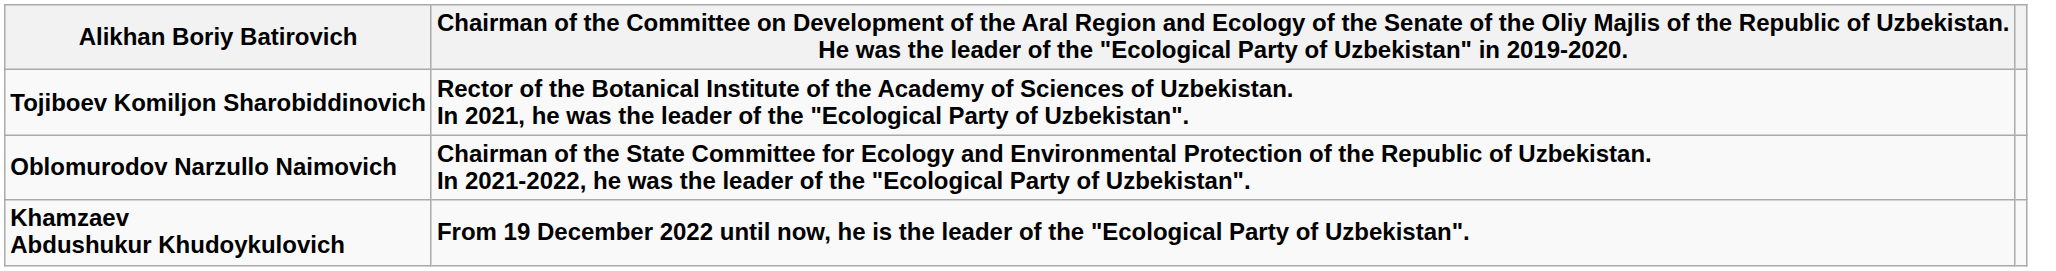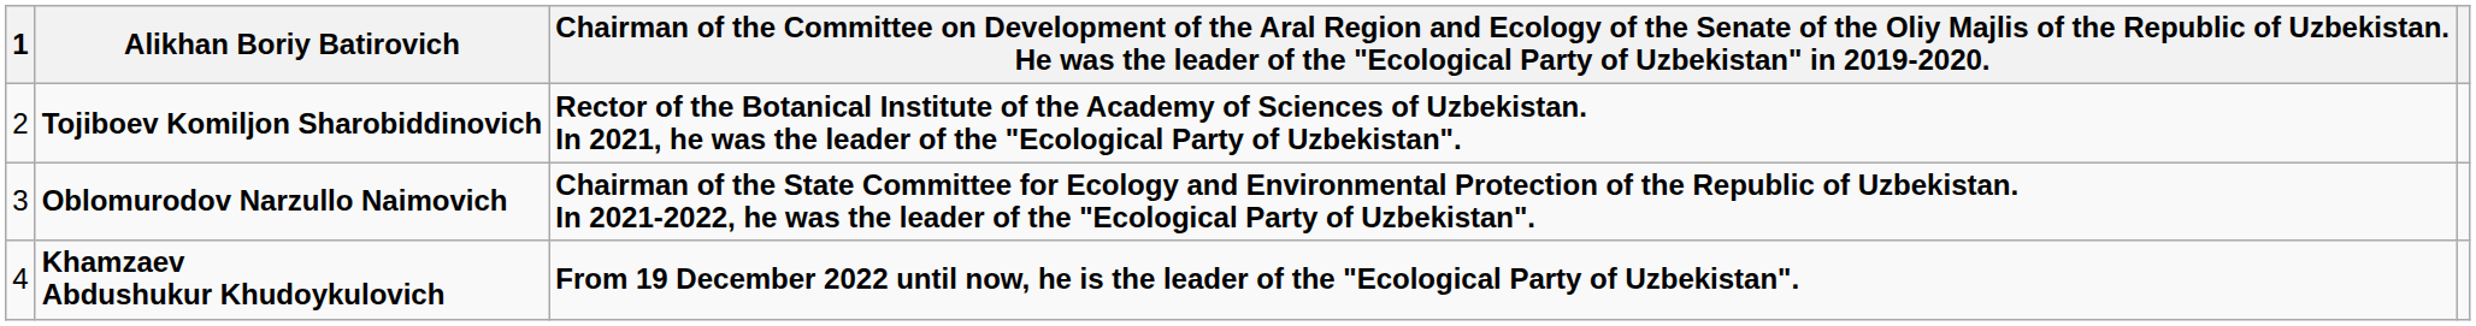+ column: 1 | 2 | 3 | 4
